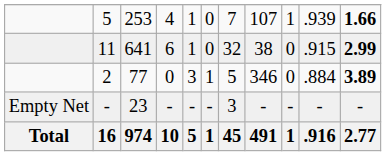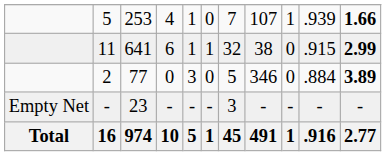11 | column 6: 0 -> 1
2 | column 6: 1 -> 0
